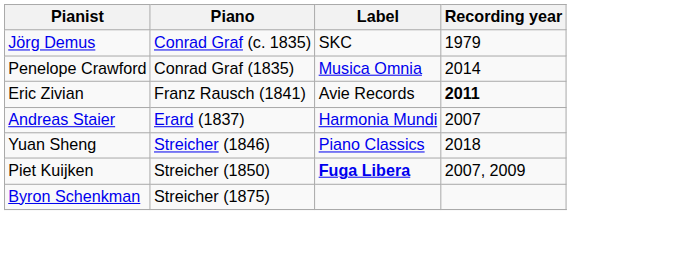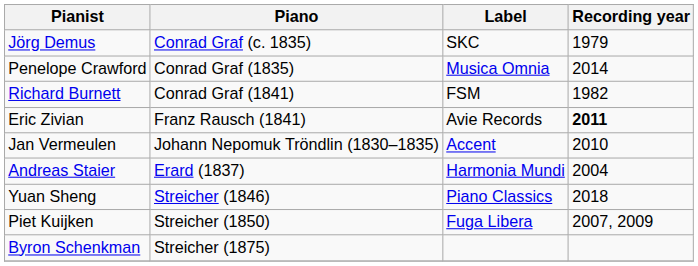+ row: Richard Burnett | Conrad Graf (1841) | FSM | 1982
+ row: Jan Vermeulen | Johann Nepomuk Tröndlin (1830–1835) | Accent | 2010
Andreas Staier | Recording year: 2007 -> 2004
Piet Kuijken | Label: bold -> normal
